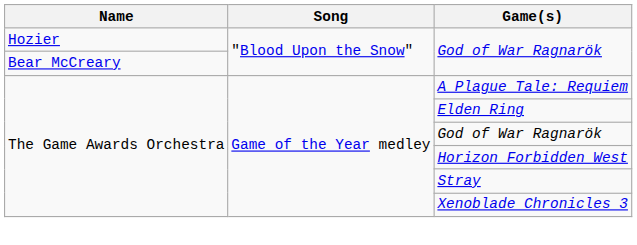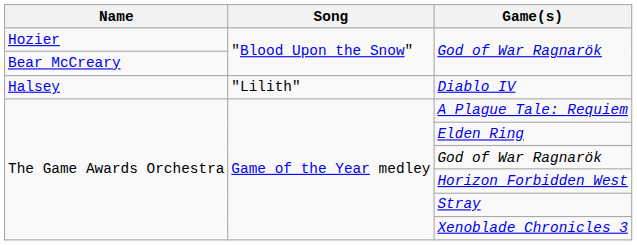+ row: Halsey | "Lilith" | Diablo IV
